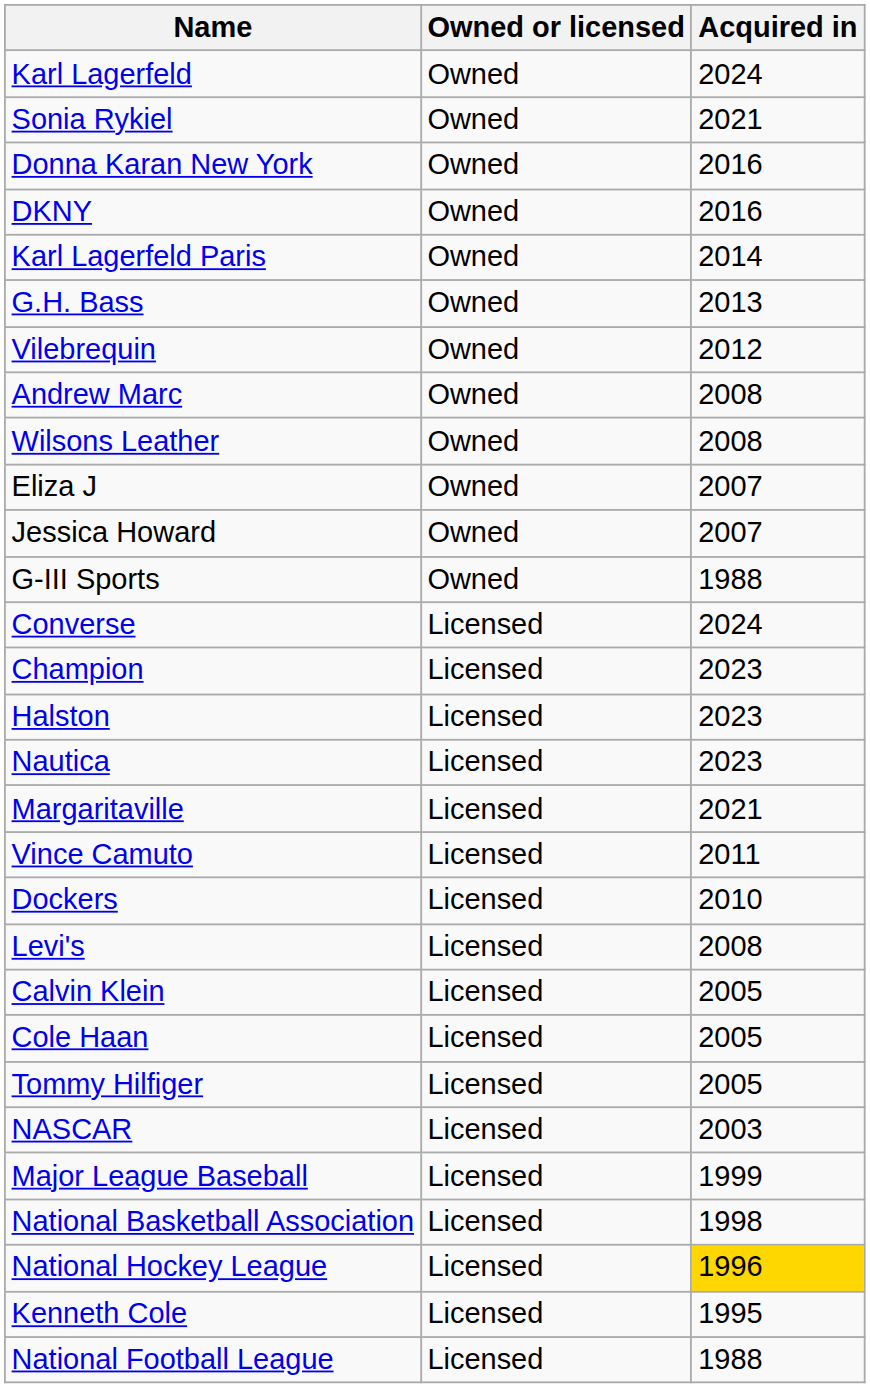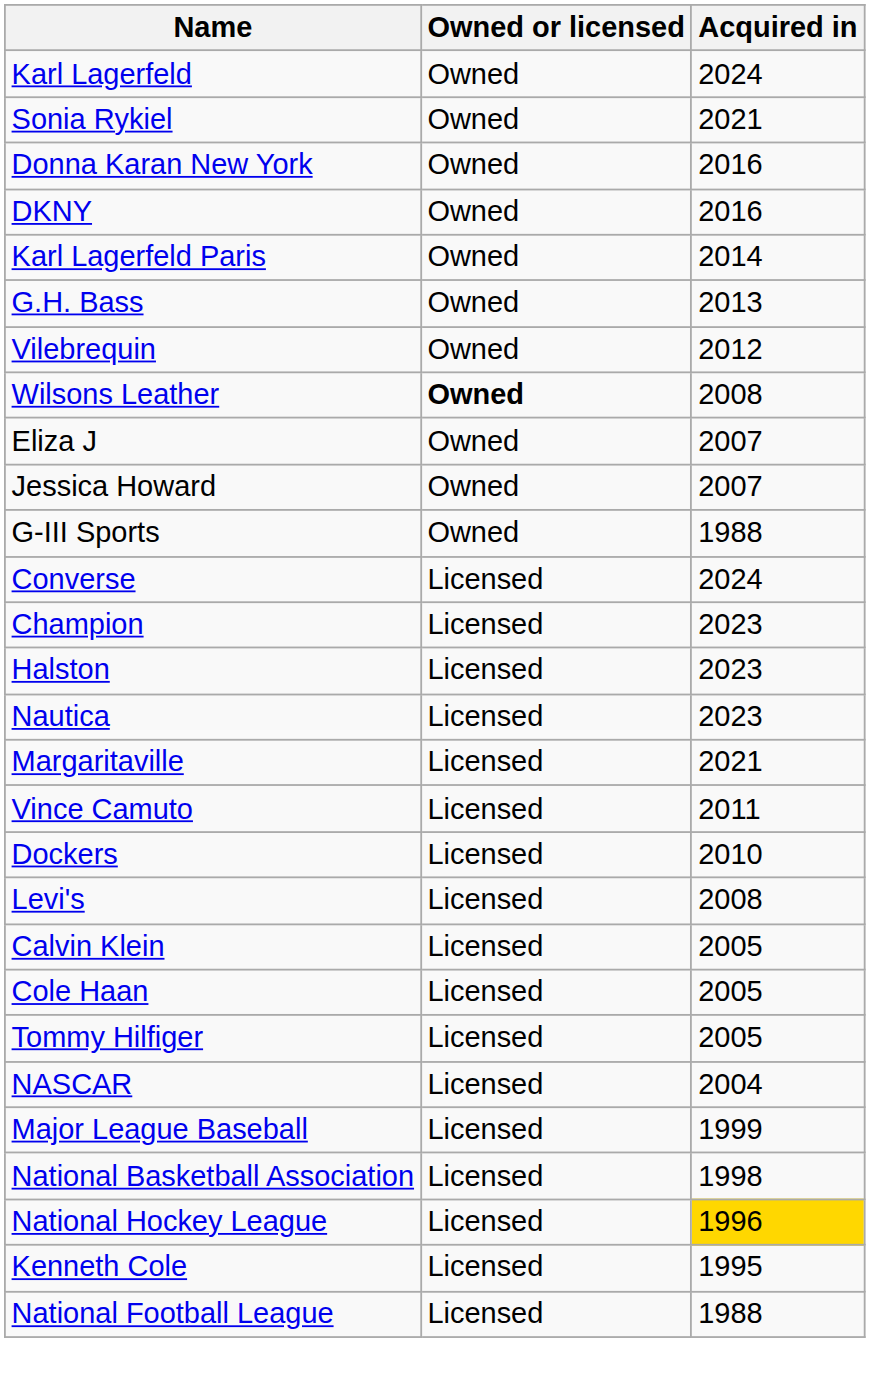- row: Andrew Marc | Owned | 2008
Wilsons Leather | Owned or licensed: normal -> bold
NASCAR | Acquired in: 2003 -> 2004
